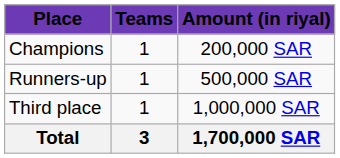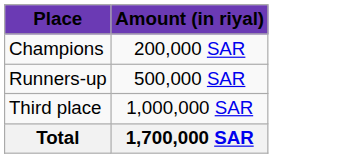- column: Teams | 1 | 1 | 1 | 3
